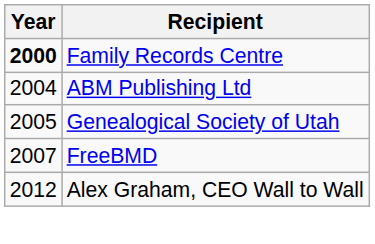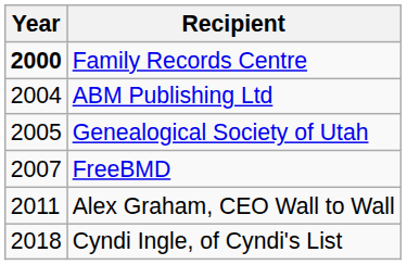Alex Graham, CEO Wall to Wall | Year: 2012 -> 2011
+ row: 2018 | Cyndi Ingle, of Cyndi's List
